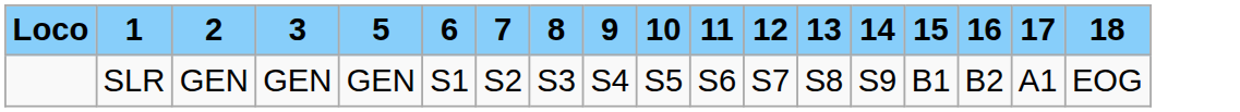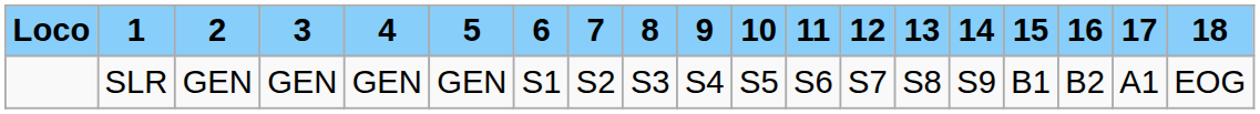+ column: 4 | GEN
